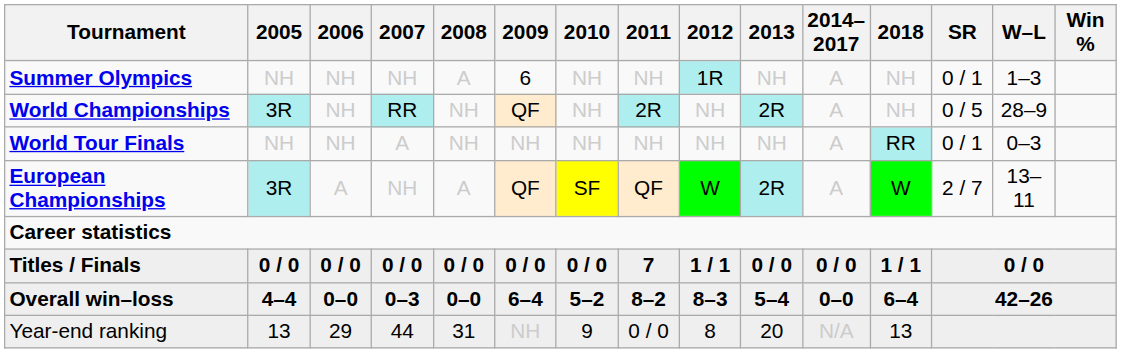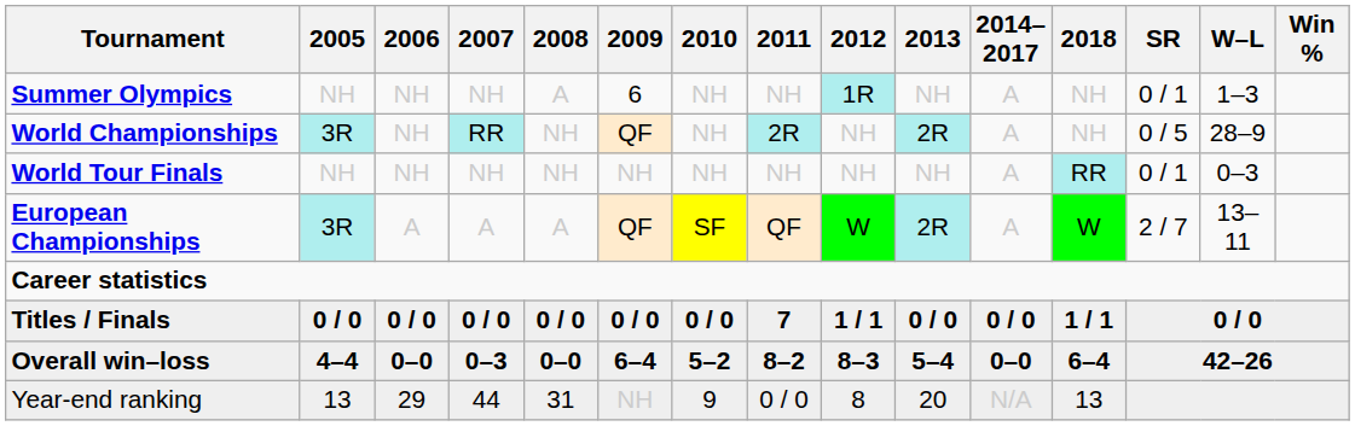World Tour Finals | 2007: A -> NH
European Championships | 2007: NH -> A
